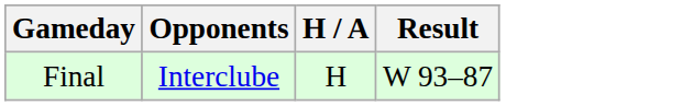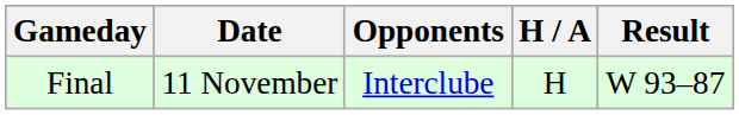+ column: Date | 11 November
